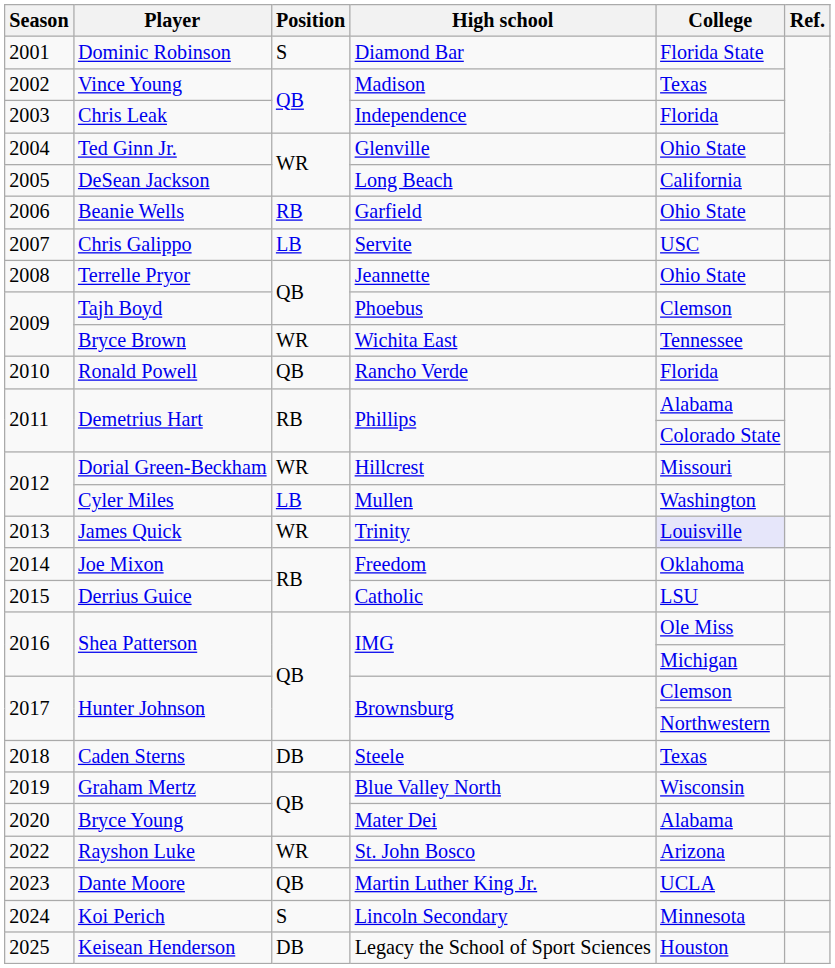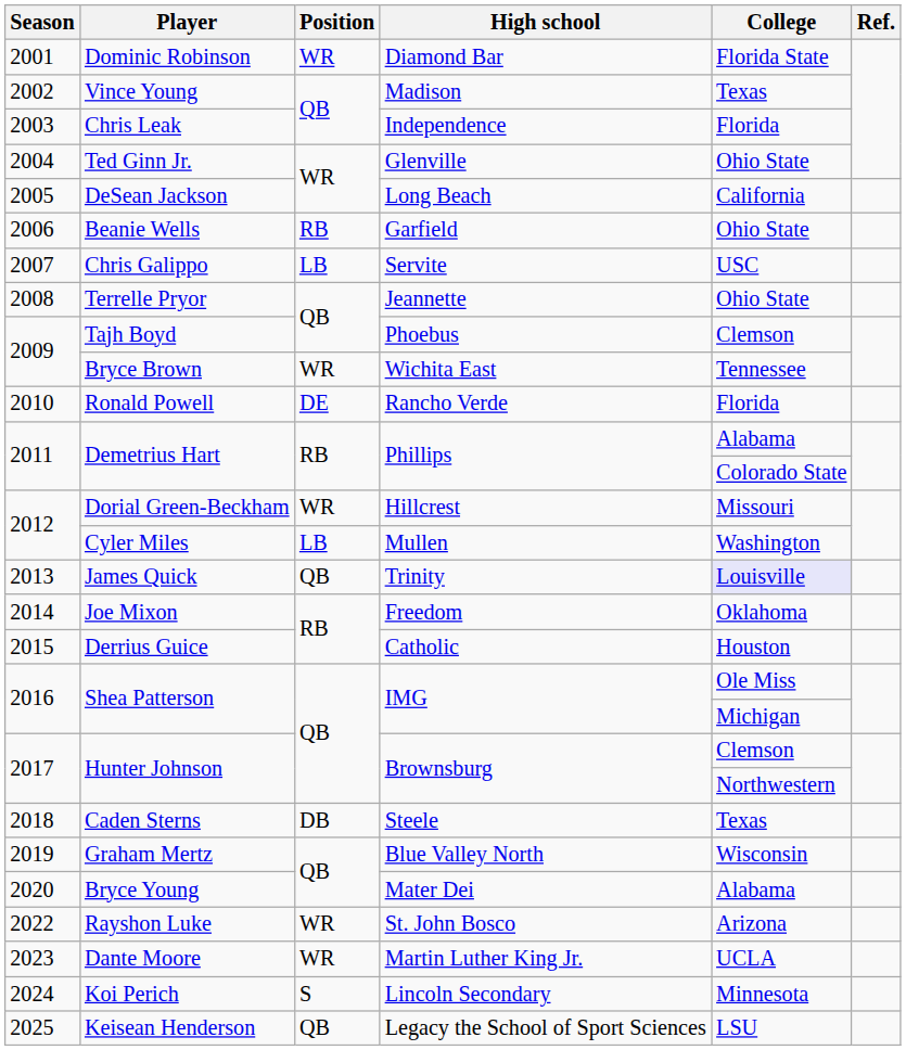Dominic Robinson | Position: S -> WR
Ronald Powell | Position: QB -> DE
James Quick | Position: WR -> QB
Derrius Guice | College: LSU -> Houston
Dante Moore | Position: QB -> WR
Keisean Henderson | Position: DB -> QB
Keisean Henderson | College: Houston -> LSU
